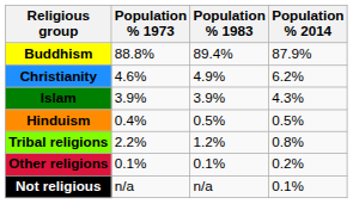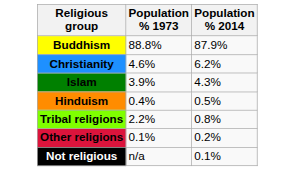- column: Population % 1983 | 89.4% | 4.9% | 3.9% | 0.5% | 1.2% | 0.1% | n/a
